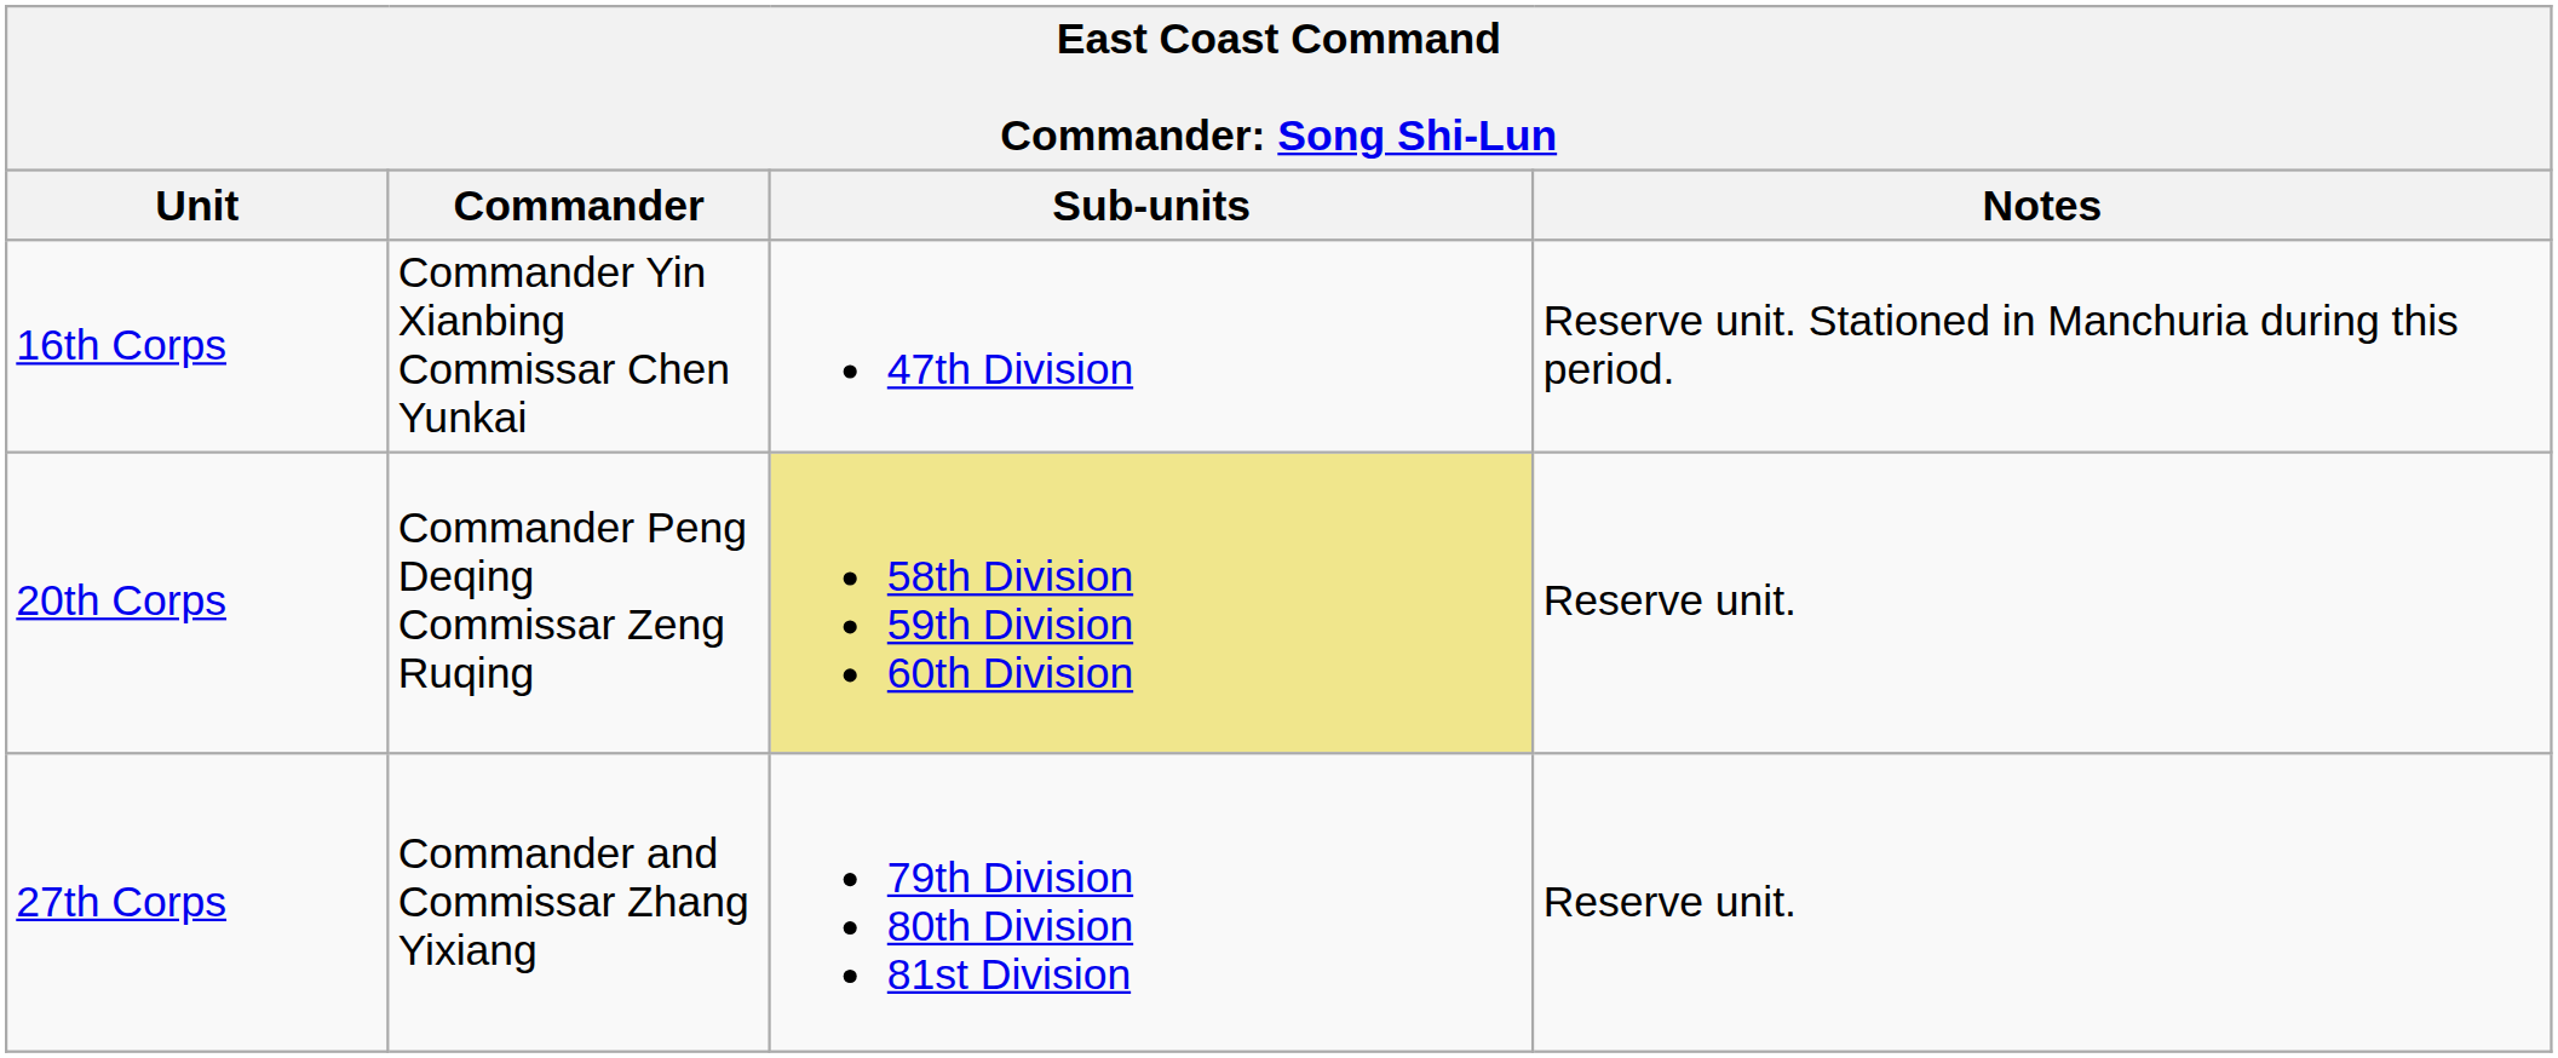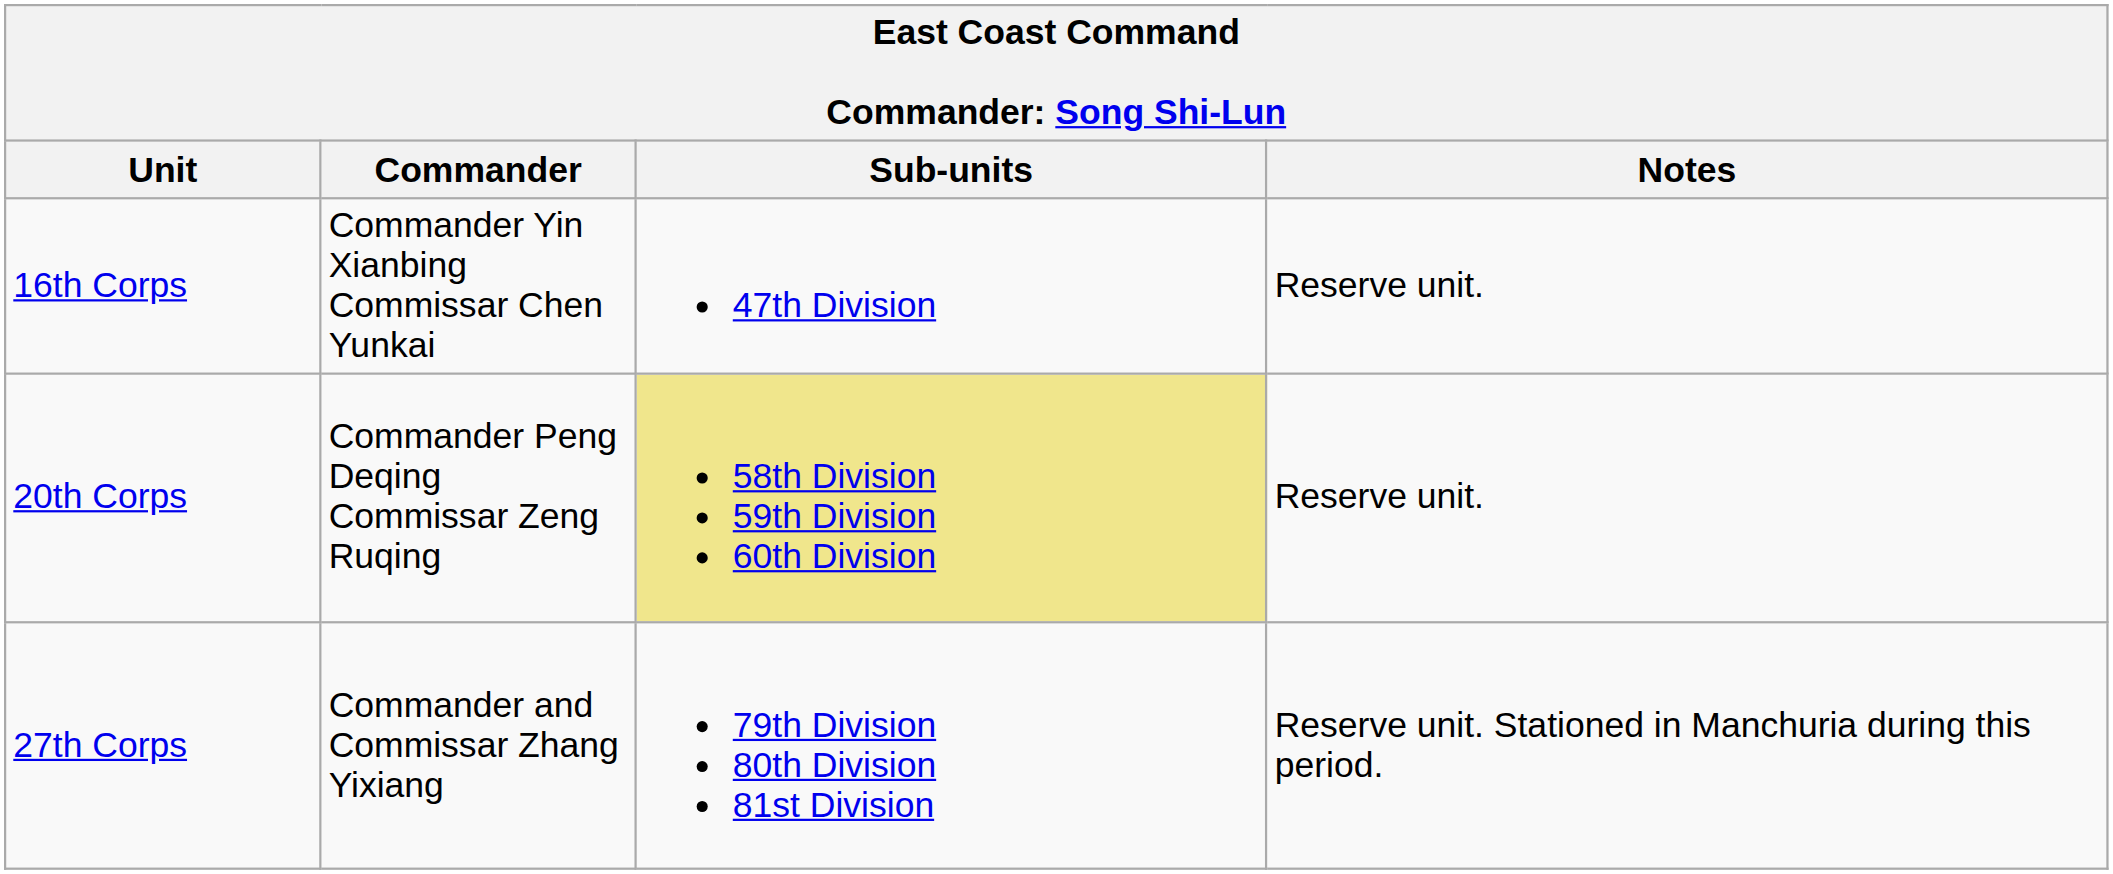16th Corps | Notes: Reserve unit. Stationed in Manchuria during this period. -> Reserve unit.
27th Corps | Notes: Reserve unit. -> Reserve unit. Stationed in Manchuria during this period.
